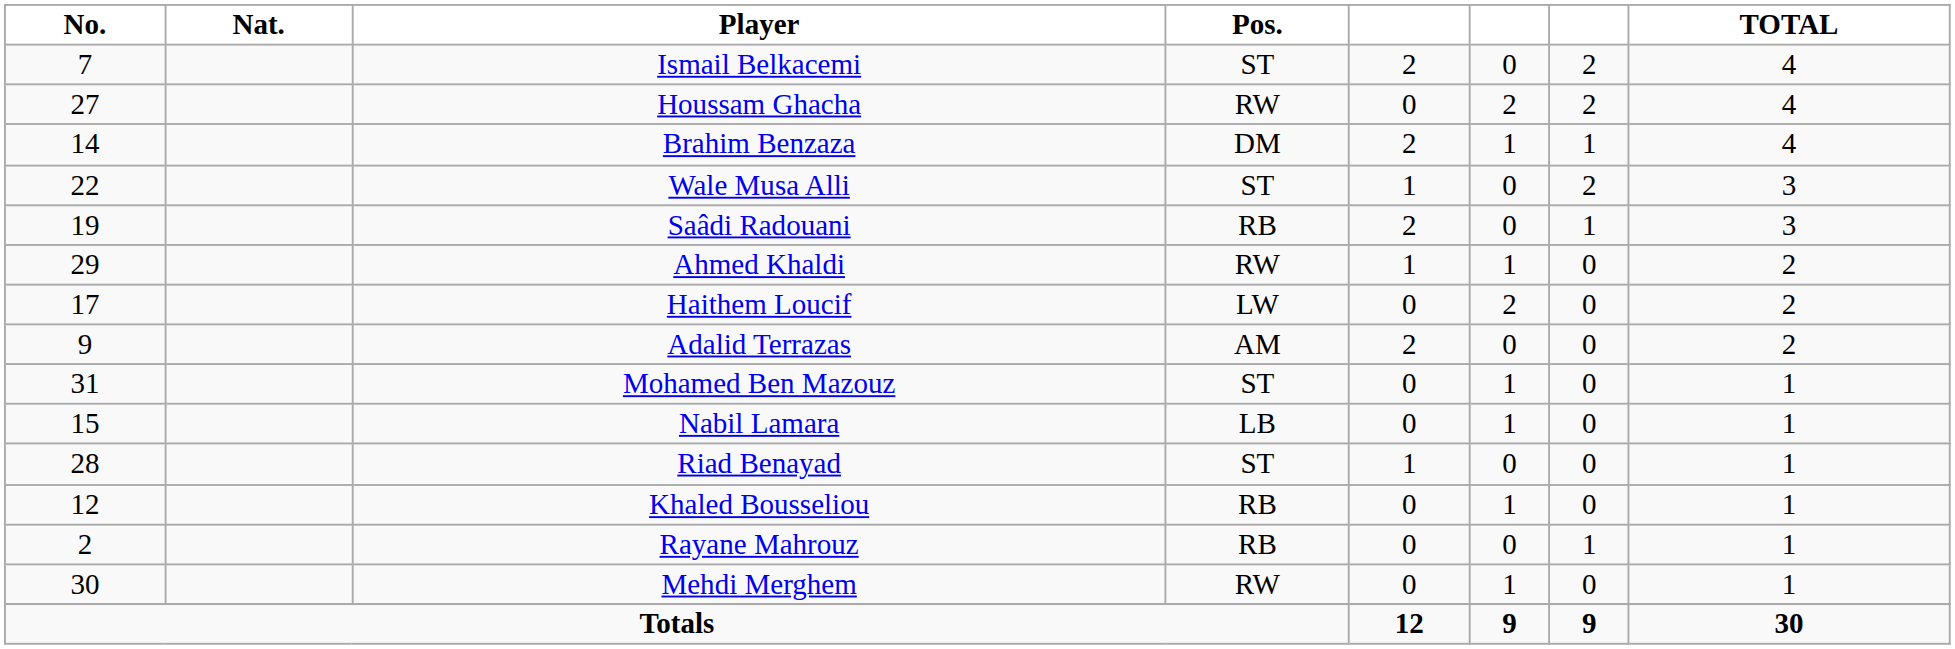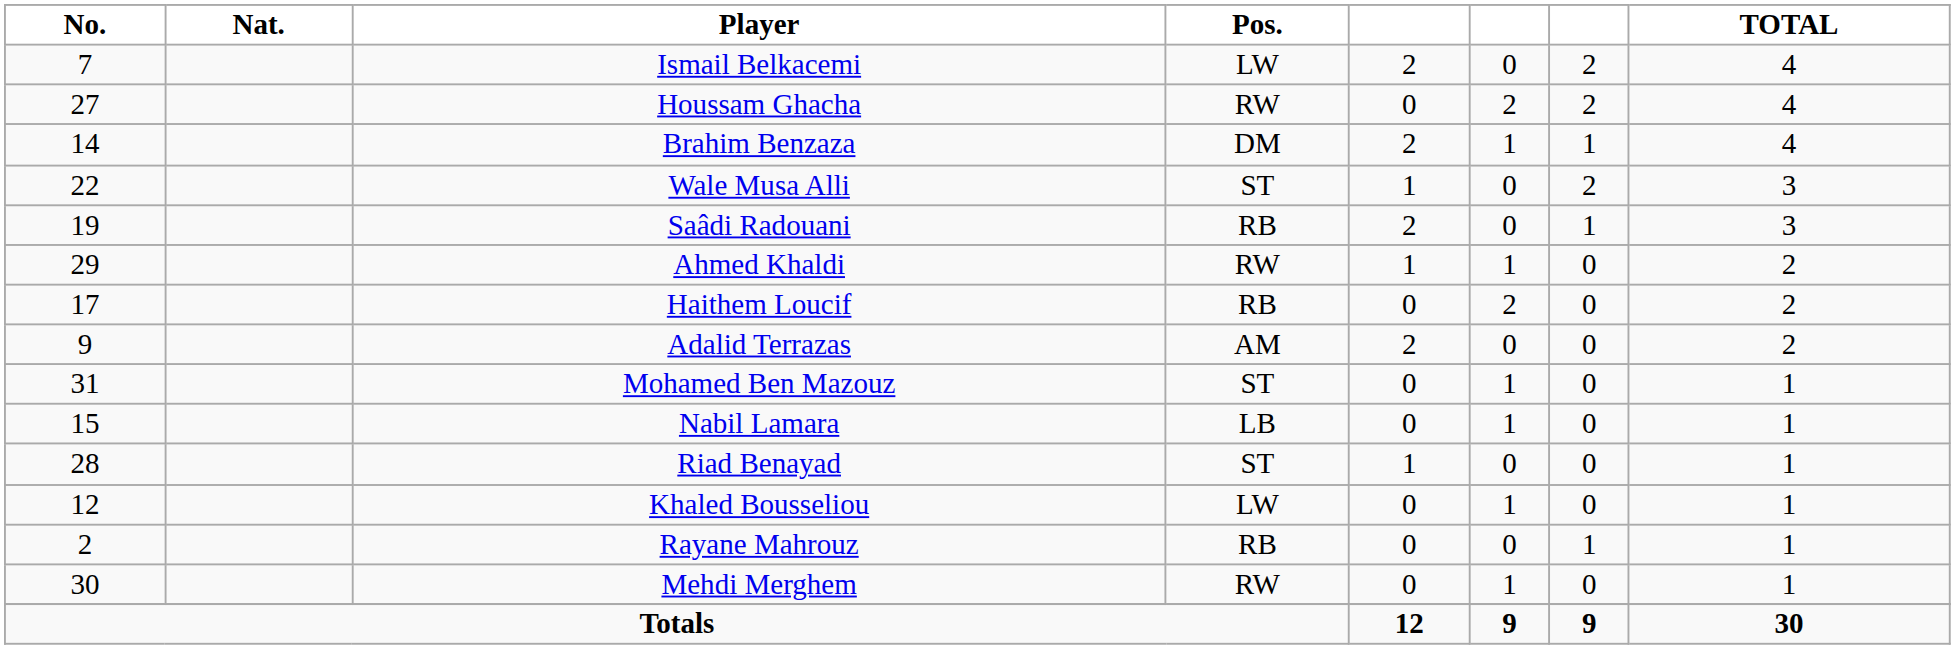Ismail Belkacemi | Pos.: ST -> LW
Haithem Loucif | Pos.: LW -> RB
Khaled Bousseliou | Pos.: RB -> LW
